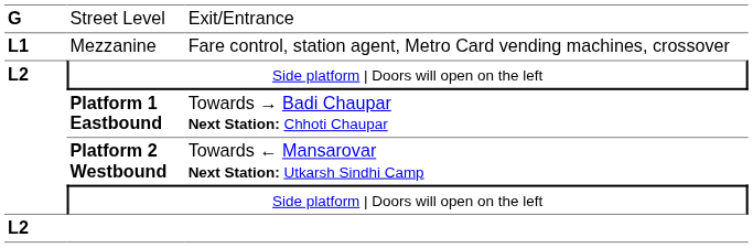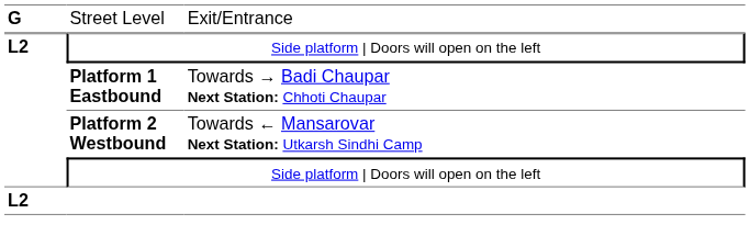- row: L1 | Mezzanine | Fare control, station agent, Metro Card vending machines, crossover
